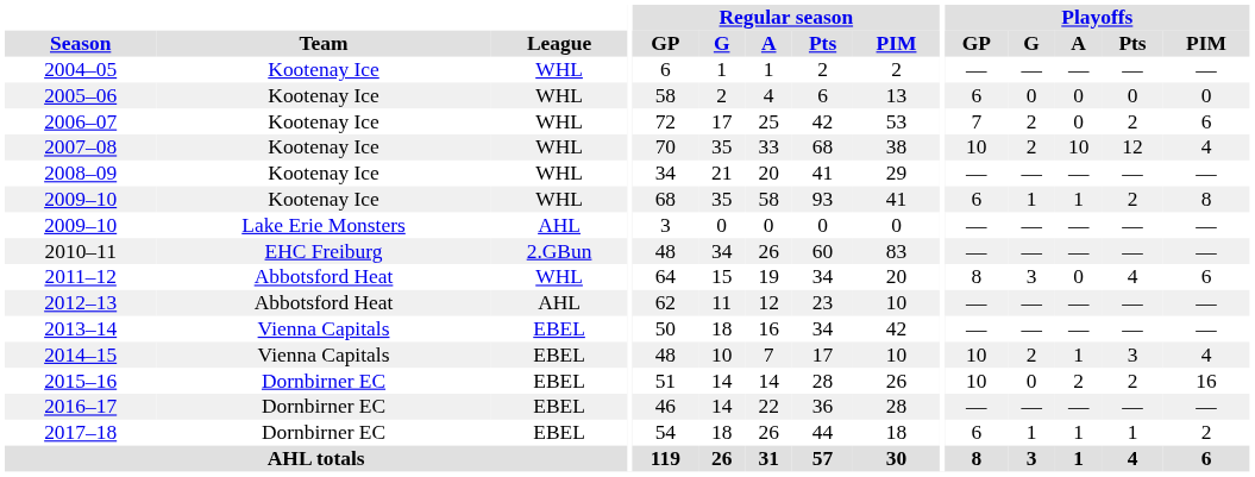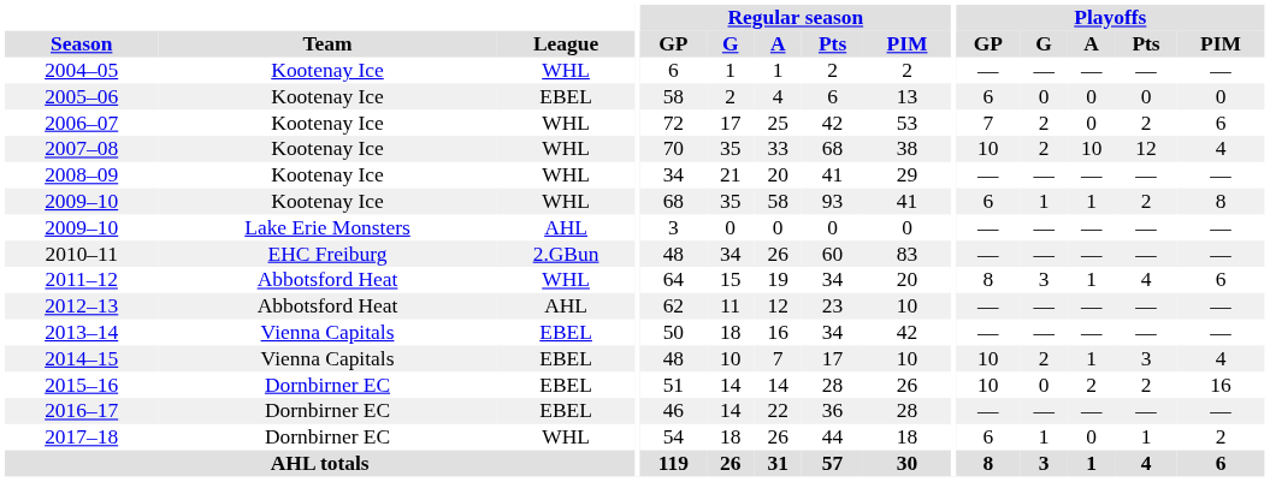2005–06 | League: WHL -> EBEL
2011–12 | Playoffs / A: 0 -> 1
2017–18 | League: EBEL -> WHL
2017–18 | Playoffs / A: 1 -> 0
